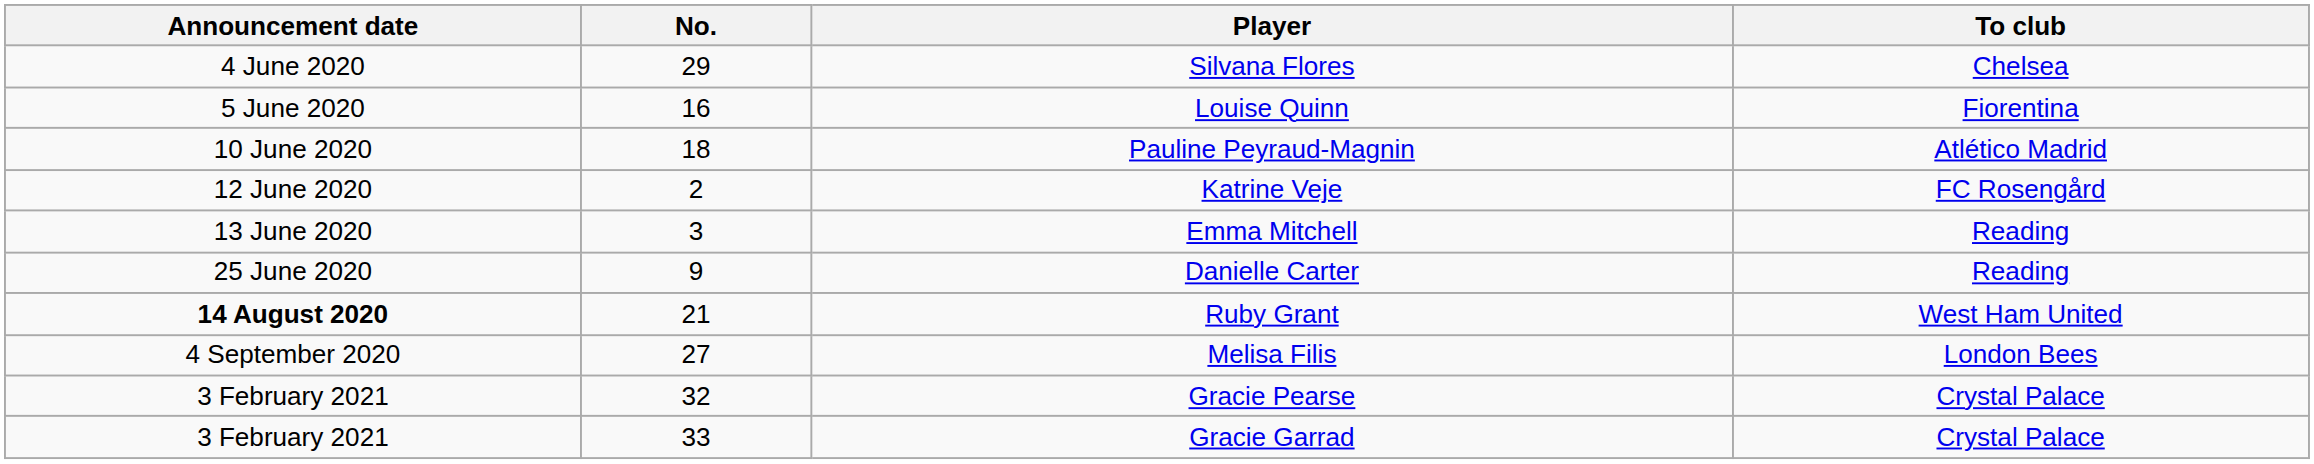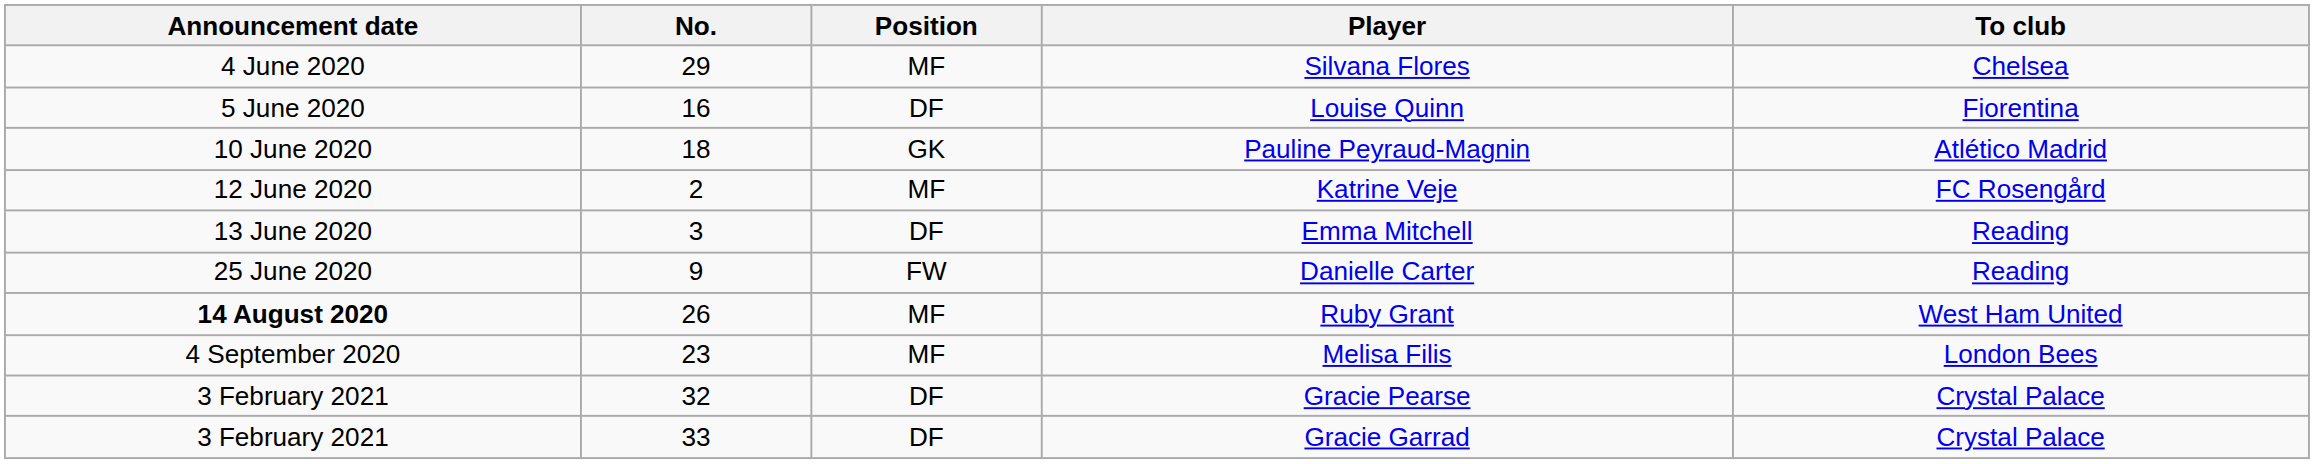+ column: Position | MF | DF | GK | MF | DF | FW | MF | MF | DF | DF
Ruby Grant | No.: 21 -> 26
Melisa Filis | No.: 27 -> 23
